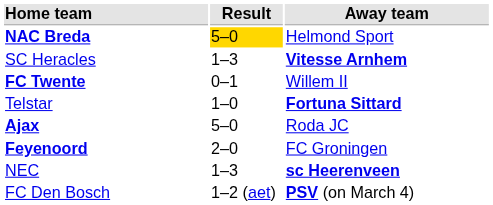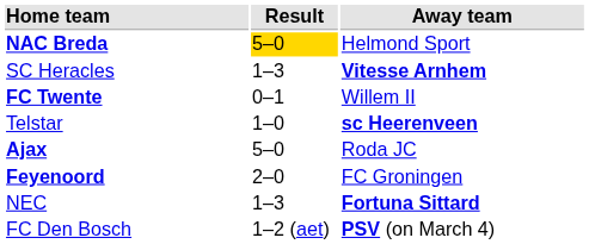Telstar | Away team: Fortuna Sittard -> sc Heerenveen
NEC | Away team: sc Heerenveen -> Fortuna Sittard
